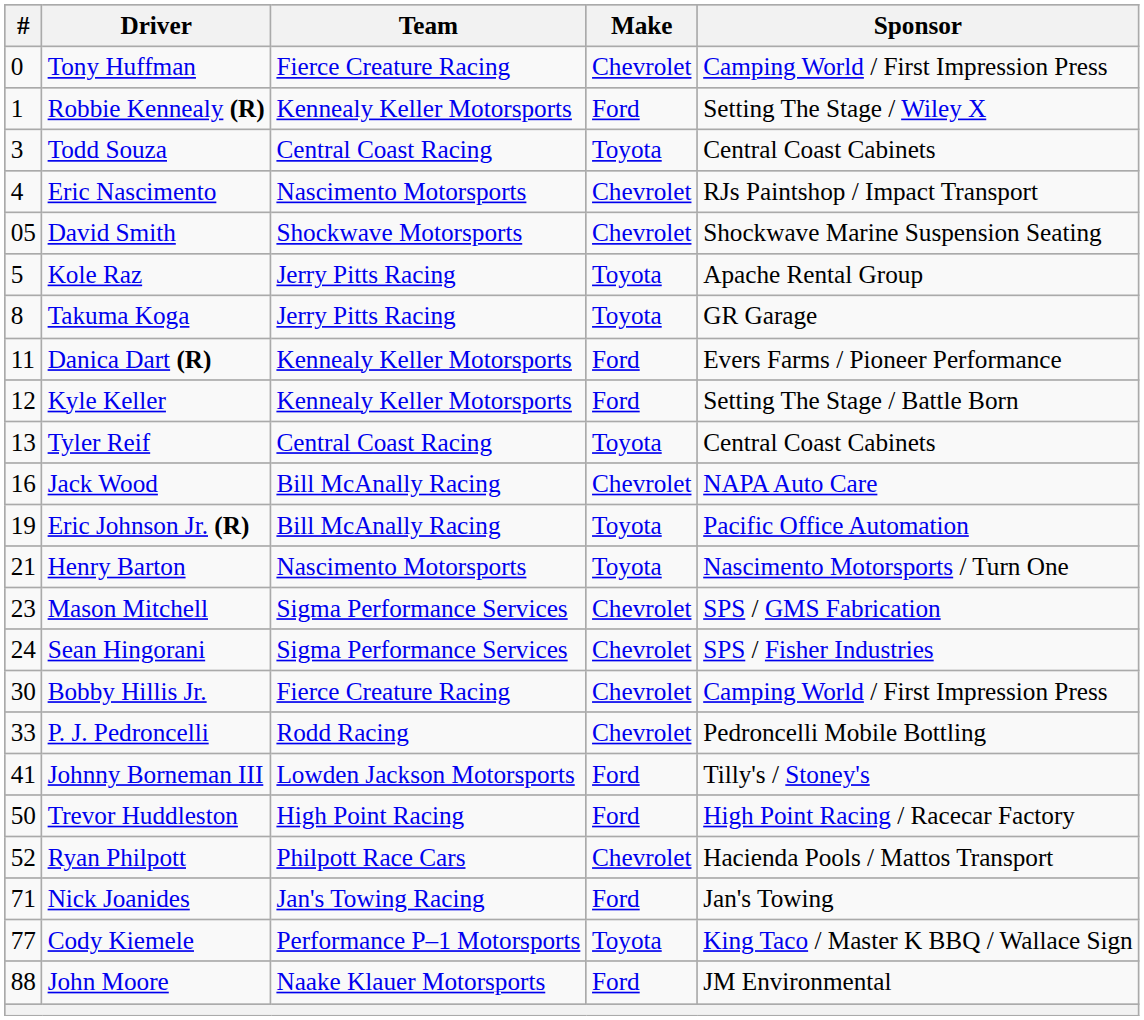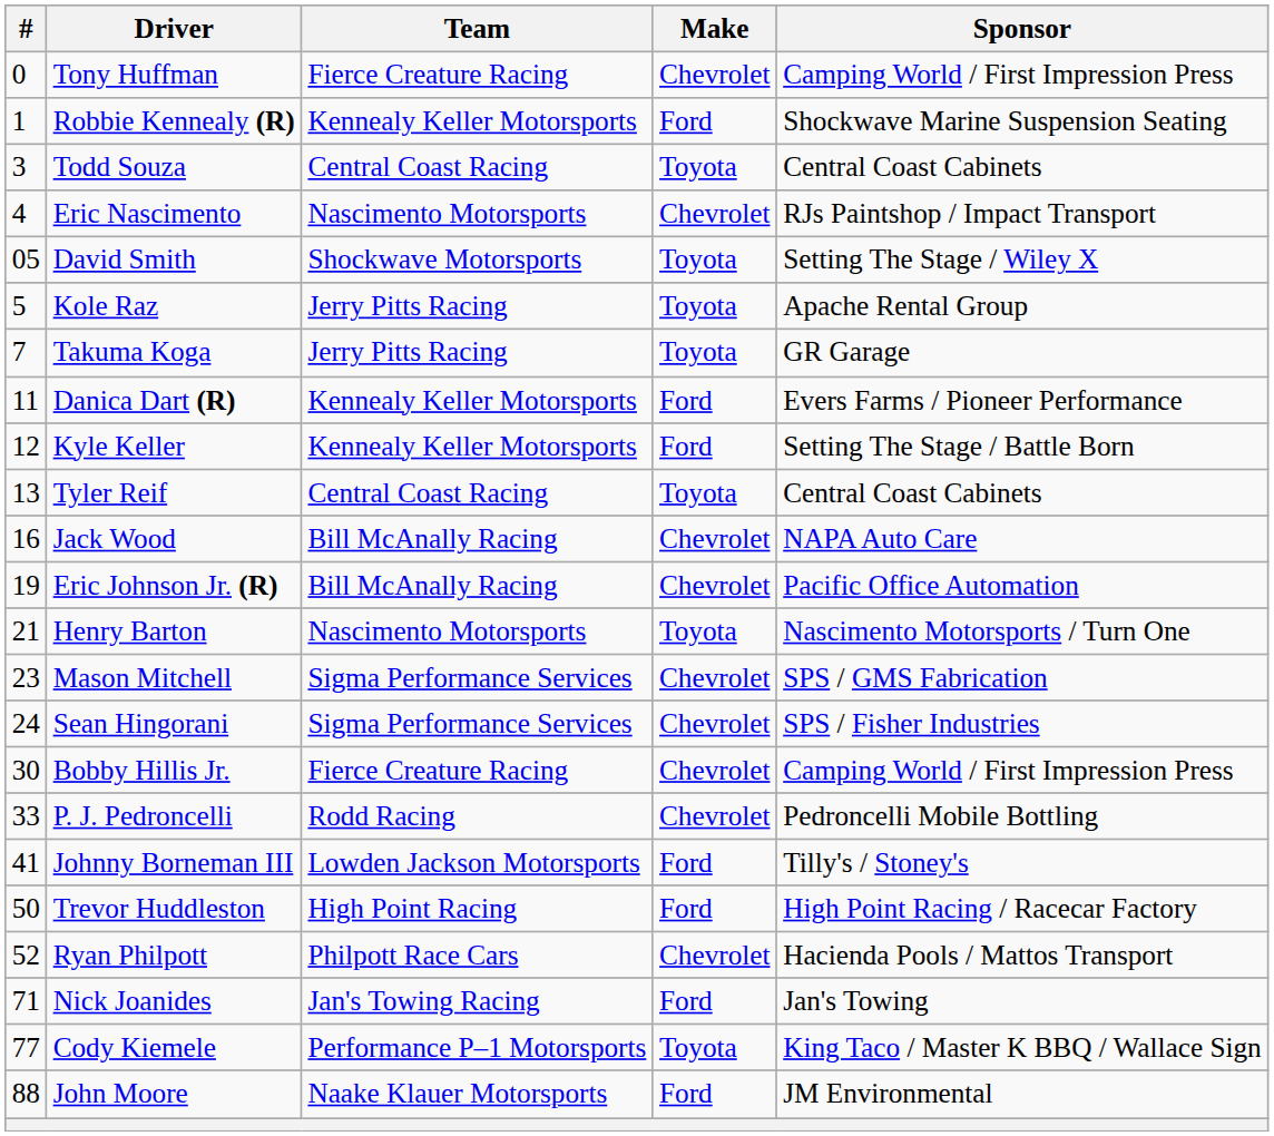Robbie Kennealy (R) | Sponsor: Setting The Stage / Wiley X -> Shockwave Marine Suspension Seating
David Smith | Make: Chevrolet -> Toyota
David Smith | Sponsor: Shockwave Marine Suspension Seating -> Setting The Stage / Wiley X
Takuma Koga | #: 8 -> 7
Eric Johnson Jr. (R) | Make: Toyota -> Chevrolet
